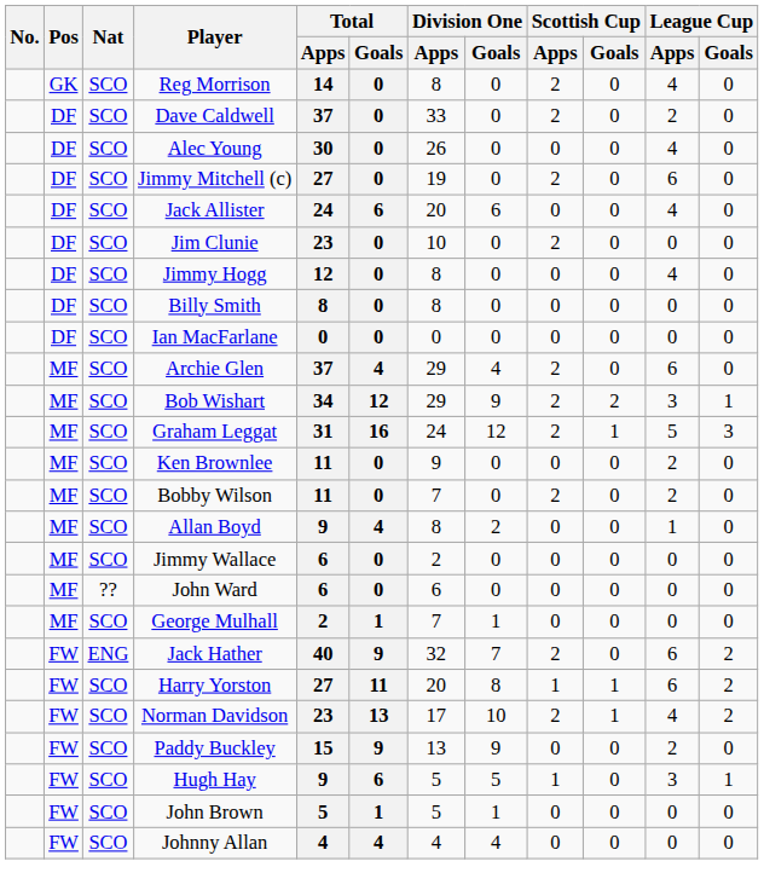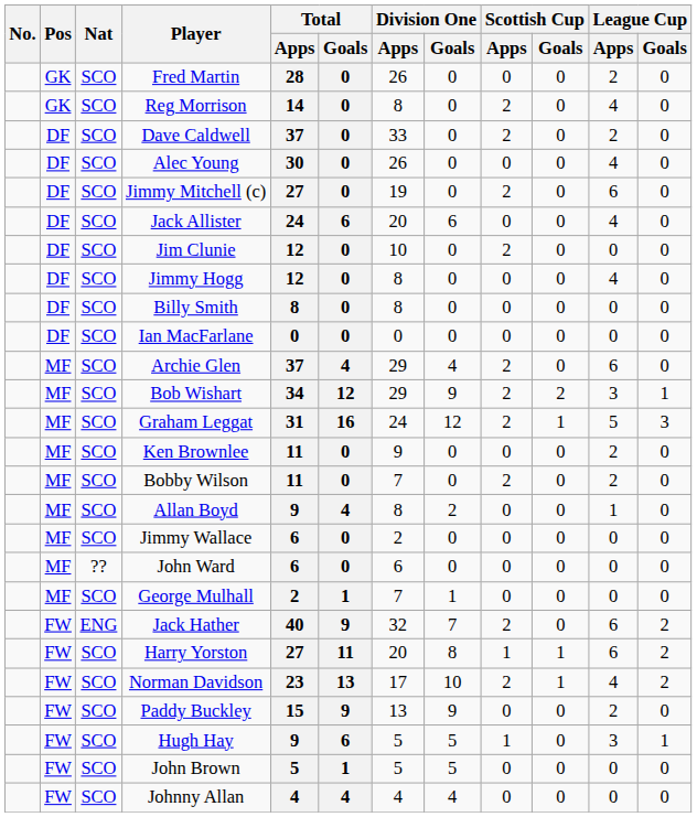+ row: GK | SCO | Fred Martin | 28 | 0 | 26 | 0 | 0 | 0 | 2 | 0
Jim Clunie | Total / Apps: 23 -> 12
John Brown | Division One / Goals: 1 -> 5
